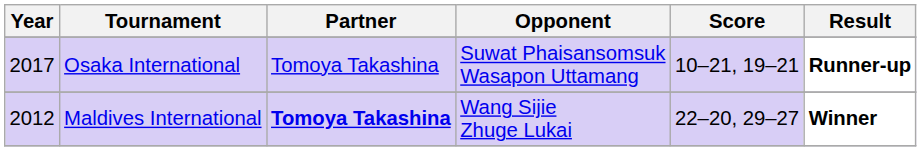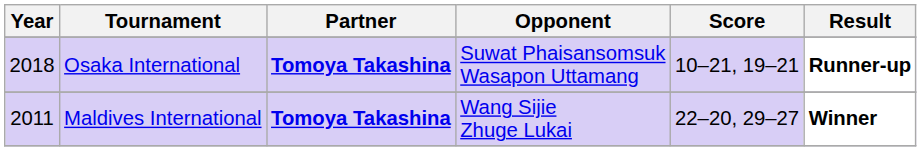Osaka International | Year: 2017 -> 2018
Osaka International | Partner: normal -> bold
Maldives International | Year: 2012 -> 2011
